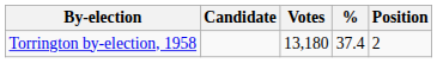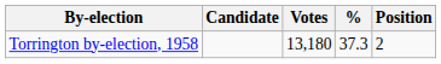Torrington by-election, 1958 | %: 37.4 -> 37.3
